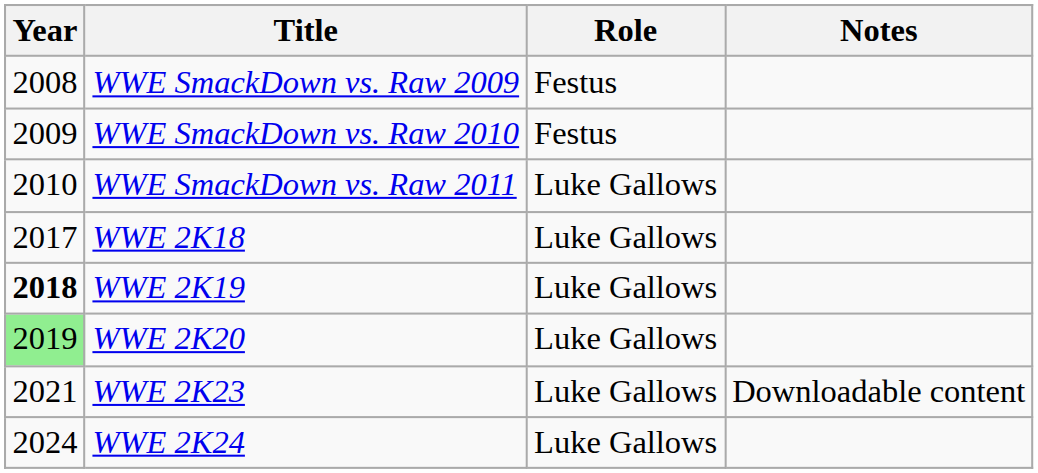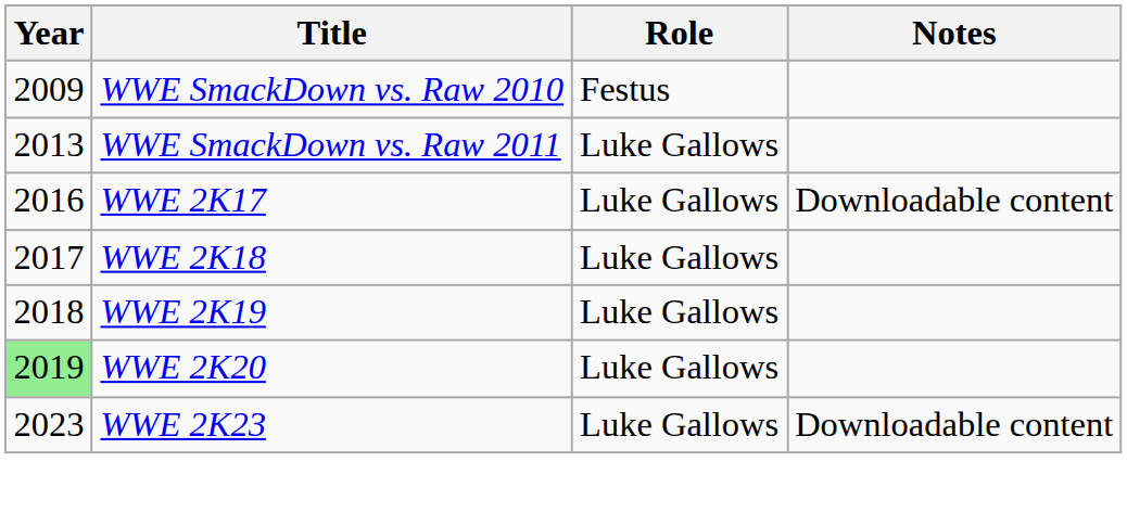- row: 2008 | WWE SmackDown vs. Raw 2009 | Festus
WWE SmackDown vs. Raw 2011 | Year: 2010 -> 2013
+ row: 2016 | WWE 2K17 | Luke Gallows | Downloadable content
WWE 2K19 | Year: bold -> normal
WWE 2K23 | Year: 2021 -> 2023
- row: 2024 | WWE 2K24 | Luke Gallows
